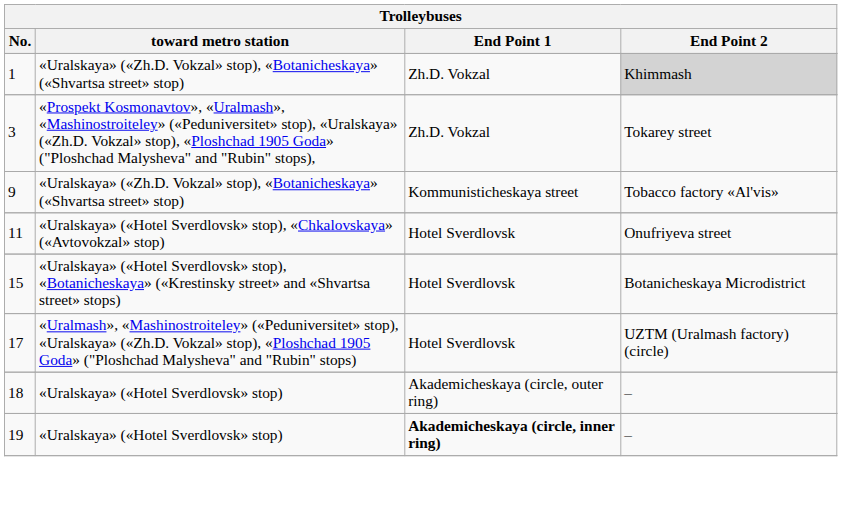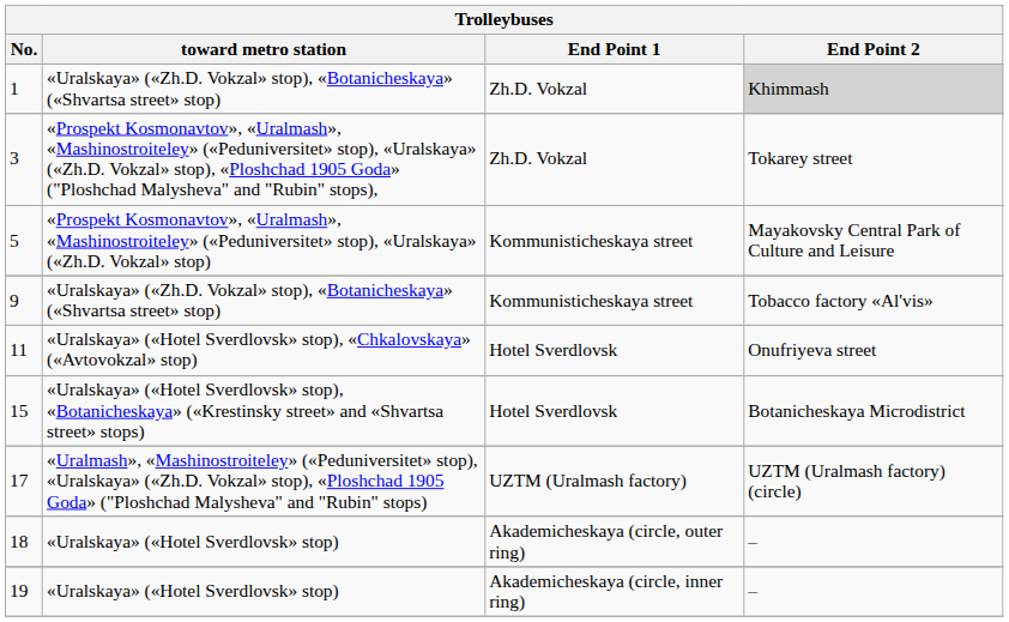+ row: 5 | «Prospekt Kosmonavtov», «Uralmash», «Mashinostroiteley» («Peduniversitet» stop), «Uralskaya» («Zh.D. Vokzal» stop) | Kommunisticheskaya street | Mayakovsky Central Park of Culture and Leisure
17 | End Point 1: Hotel Sverdlovsk -> UZTM (Uralmash factory)
19 | End Point 1: bold -> normal
